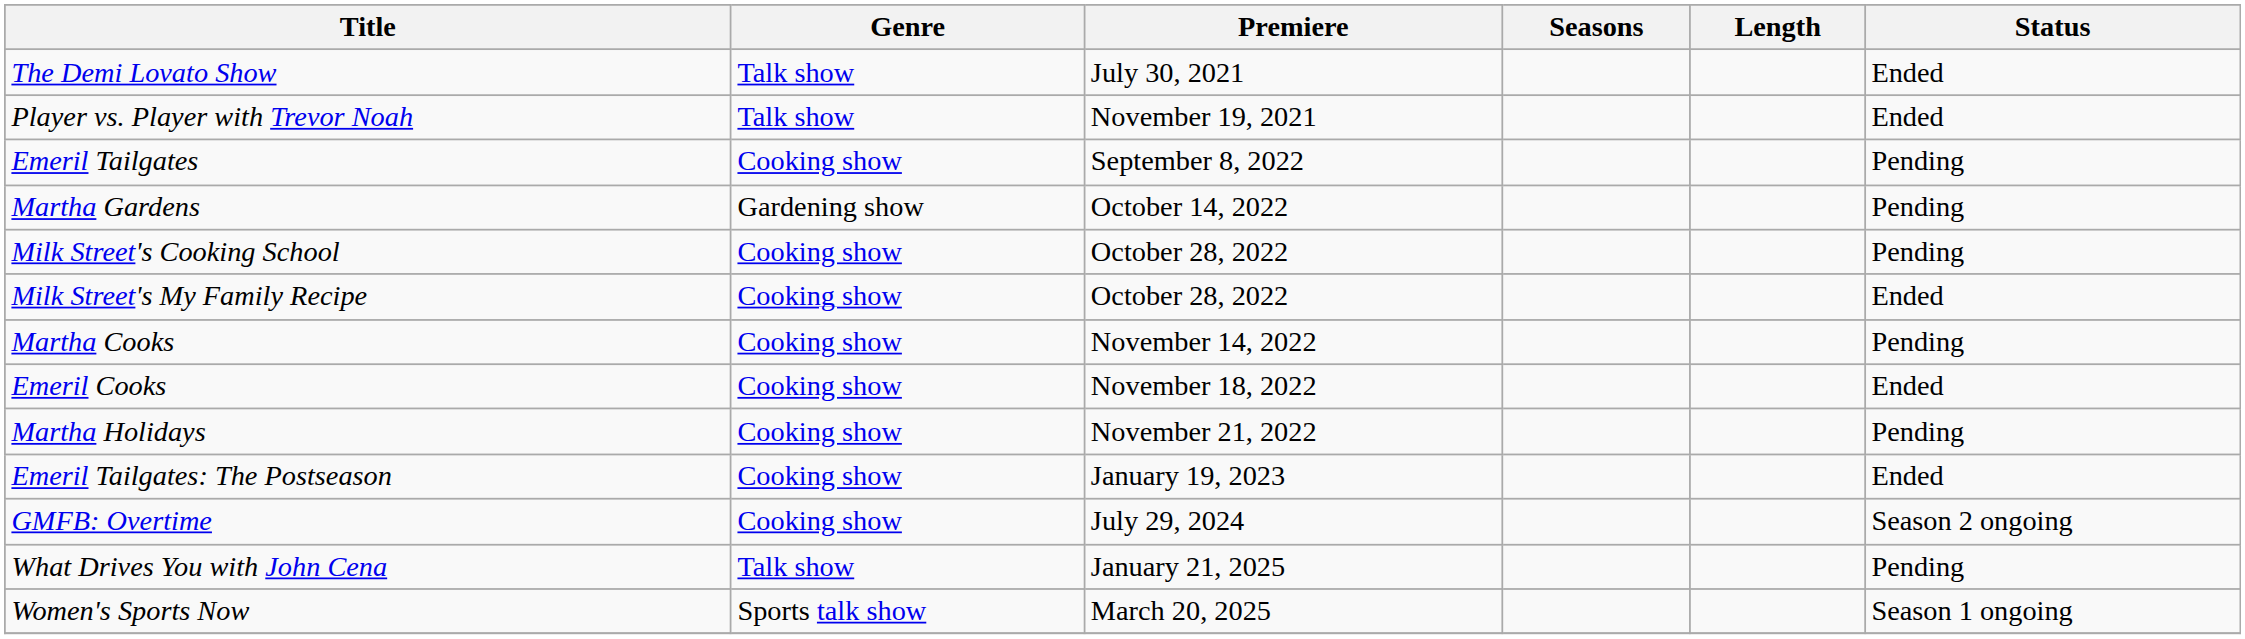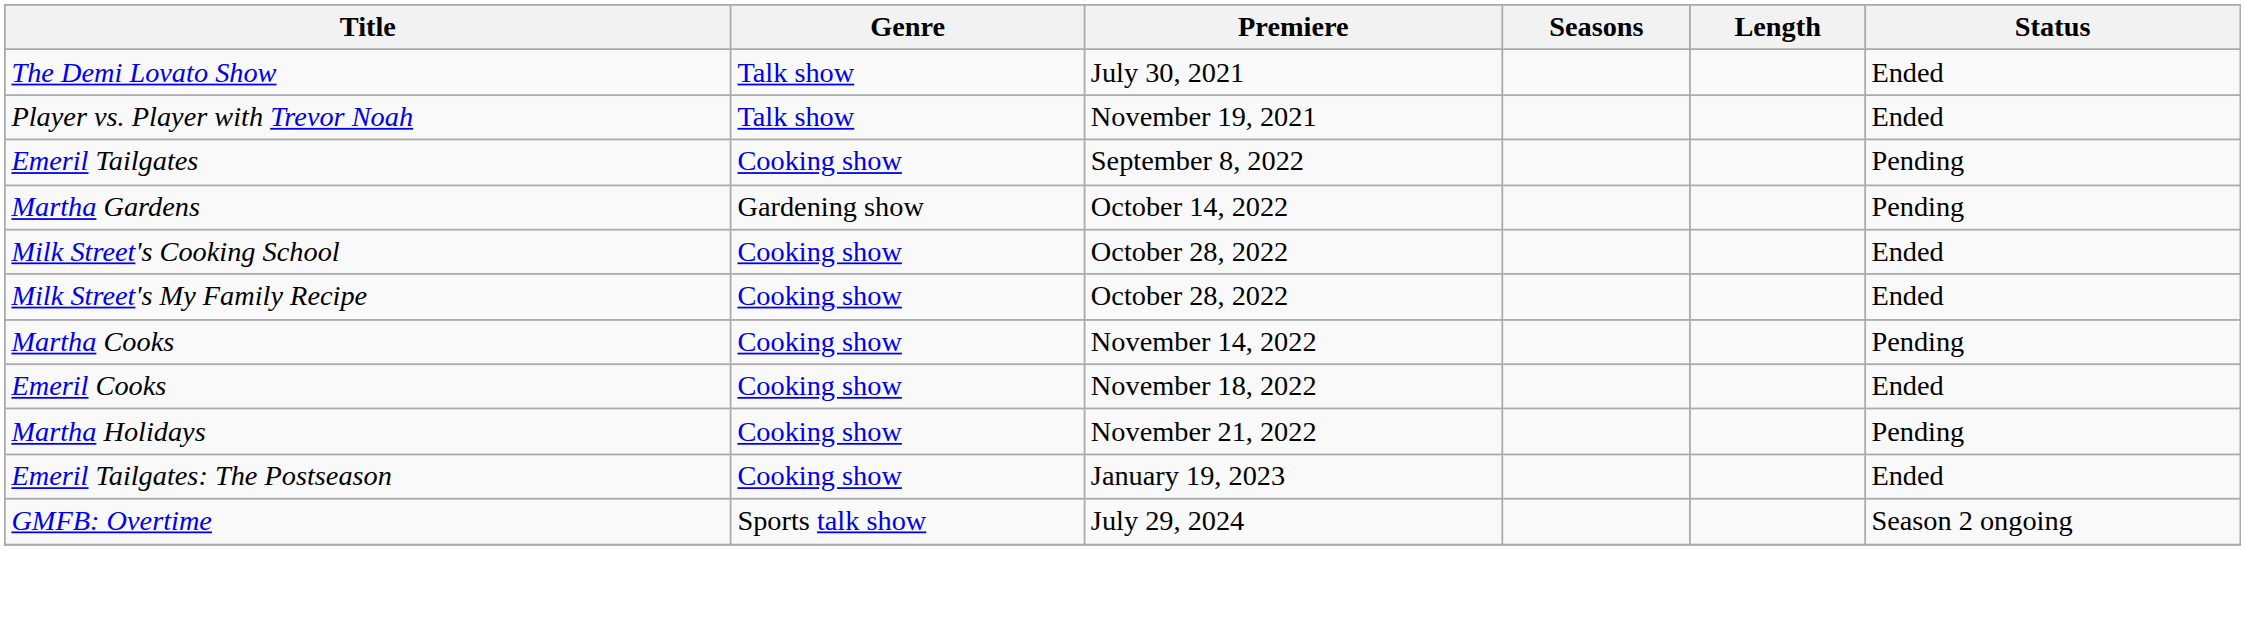Milk Street's Cooking School | Status: Pending -> Ended
GMFB: Overtime | Genre: Cooking show -> Sports talk show
- row: What Drives You with John Cena | Talk show | January 21, 2025 | Pending
- row: Women's Sports Now | Sports talk show | March 20, 2025 | Season 1 ongoing
